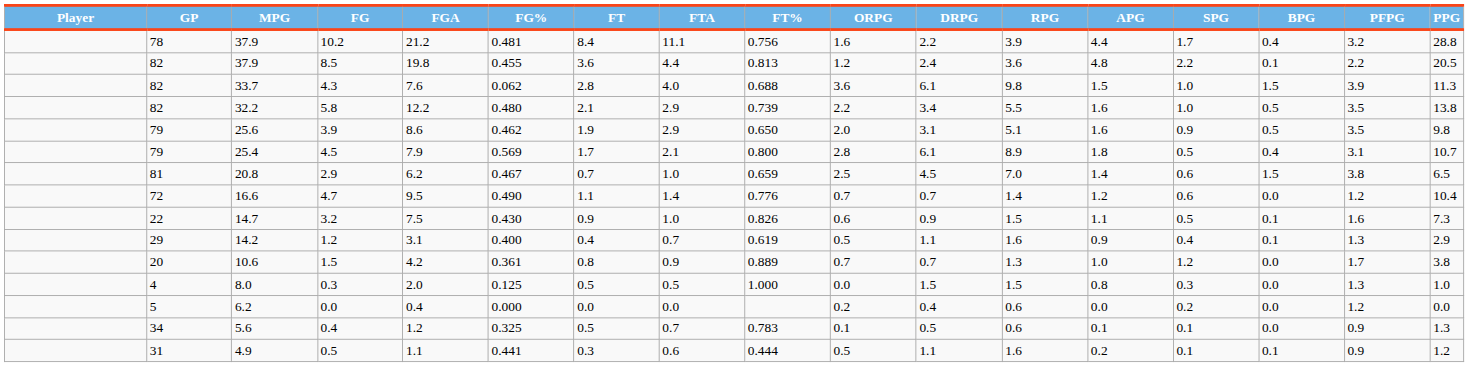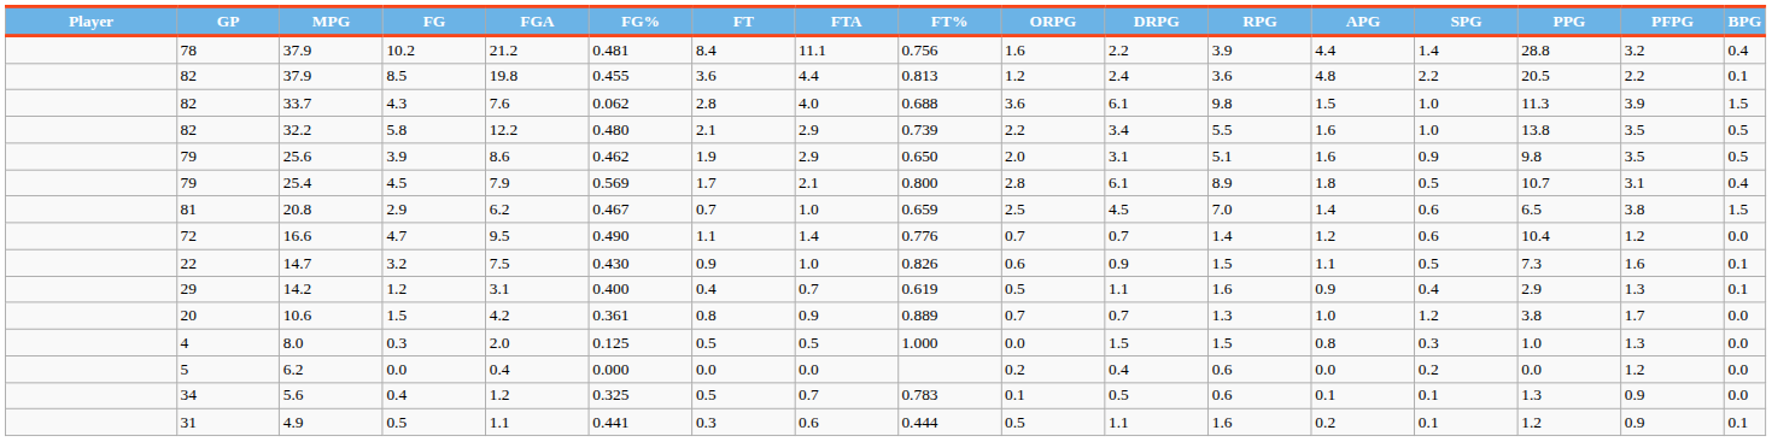columns swapped: BPG <-> PPG
10.2 | SPG: 1.7 -> 1.4
